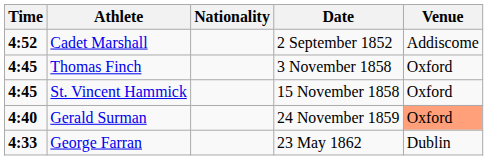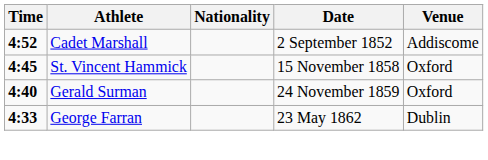- row: 4:45 | Thomas Finch | 3 November 1858 | Oxford
Gerald Surman | Venue: lightsalmon background -> no background
